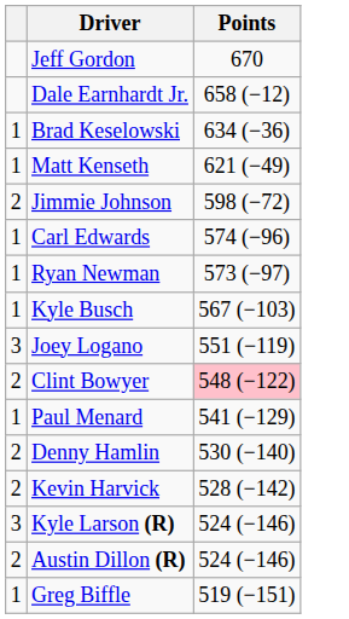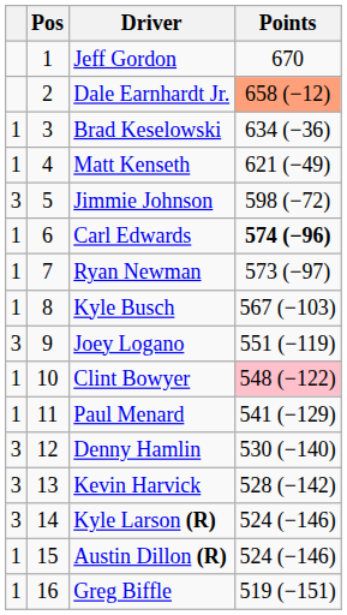+ column: Pos | 1 | 2 | 3 | 4 | 5 | 6 | 7 | 8 | 9 | 10 | 11 | 12 | 13 | 14 | 15 | 16
Dale Earnhardt Jr. | Points: no background -> lightsalmon background
Jimmie Johnson | column 1: 2 -> 3
Carl Edwards | Points: normal -> bold
Clint Bowyer | column 1: 2 -> 1
Denny Hamlin | column 1: 2 -> 3
Kevin Harvick | column 1: 2 -> 3
Austin Dillon (R) | column 1: 2 -> 1
